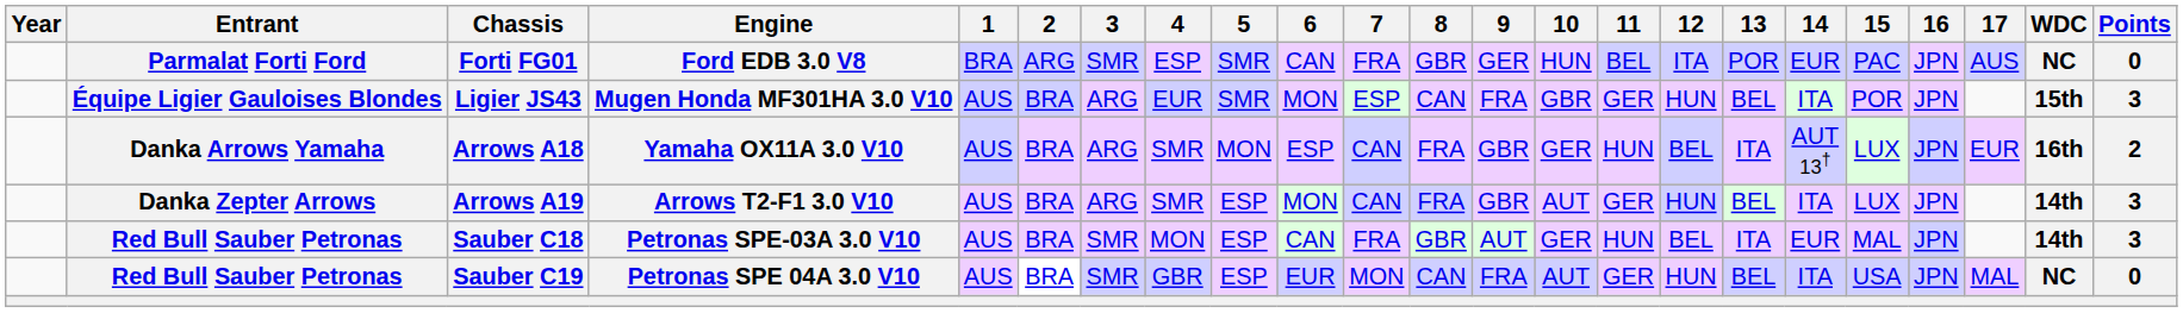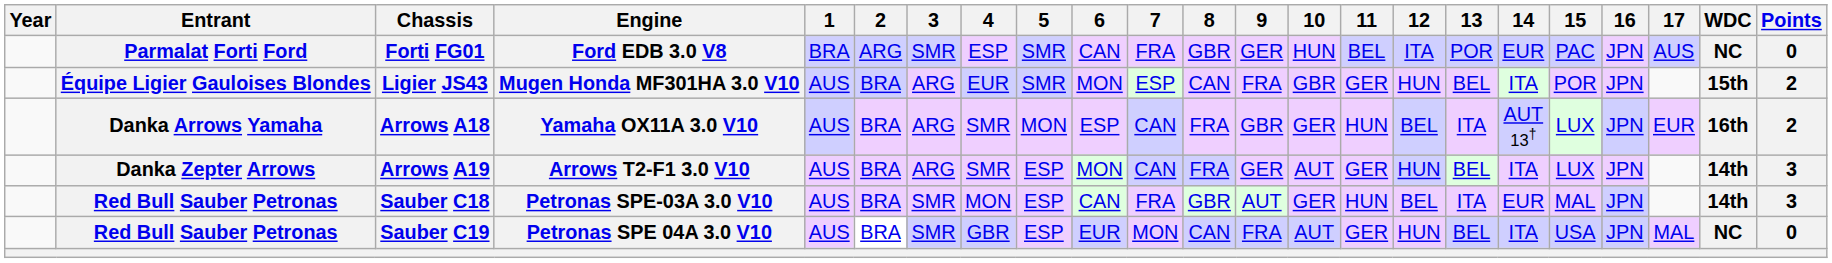Ligier JS43 | Points: 3 -> 2
Arrows A19 | 9: GBR -> GER
